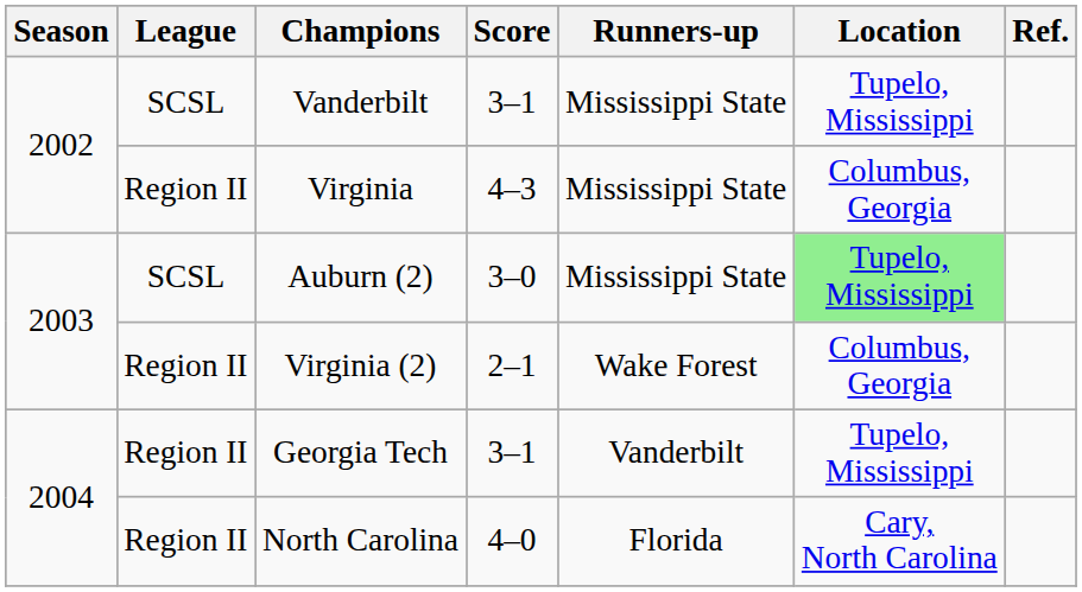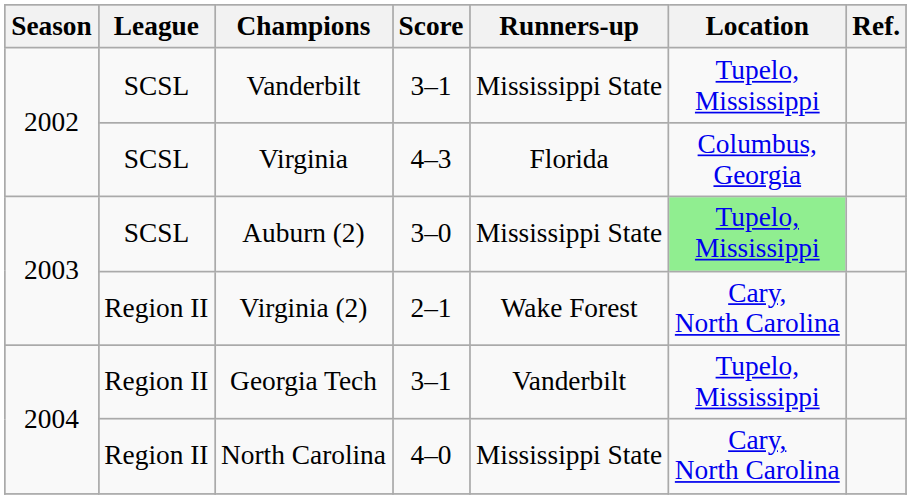Virginia | League: Region II -> SCSL
Virginia | Runners-up: Mississippi State -> Florida
Virginia (2) | Location: Columbus, Georgia -> Cary, North Carolina
North Carolina | Runners-up: Florida -> Mississippi State
